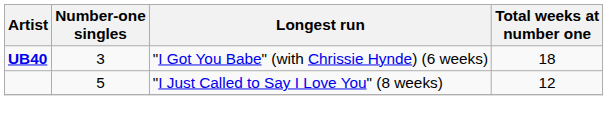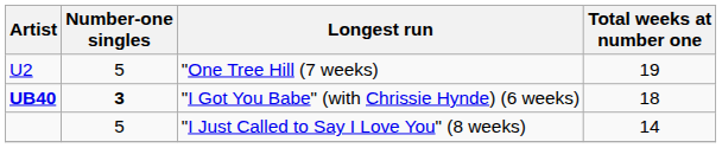+ row: U2 | 5 | "One Tree Hill (7 weeks) | 19
"I Got You Babe" (with Chrissie Hynde) (6 weeks) | Number-one singles: normal -> bold
"I Just Called to Say I Love You" (8 weeks) | Total weeks at number one: 12 -> 14
